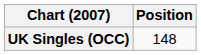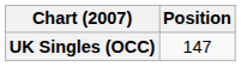UK Singles (OCC) | Position: 148 -> 147
